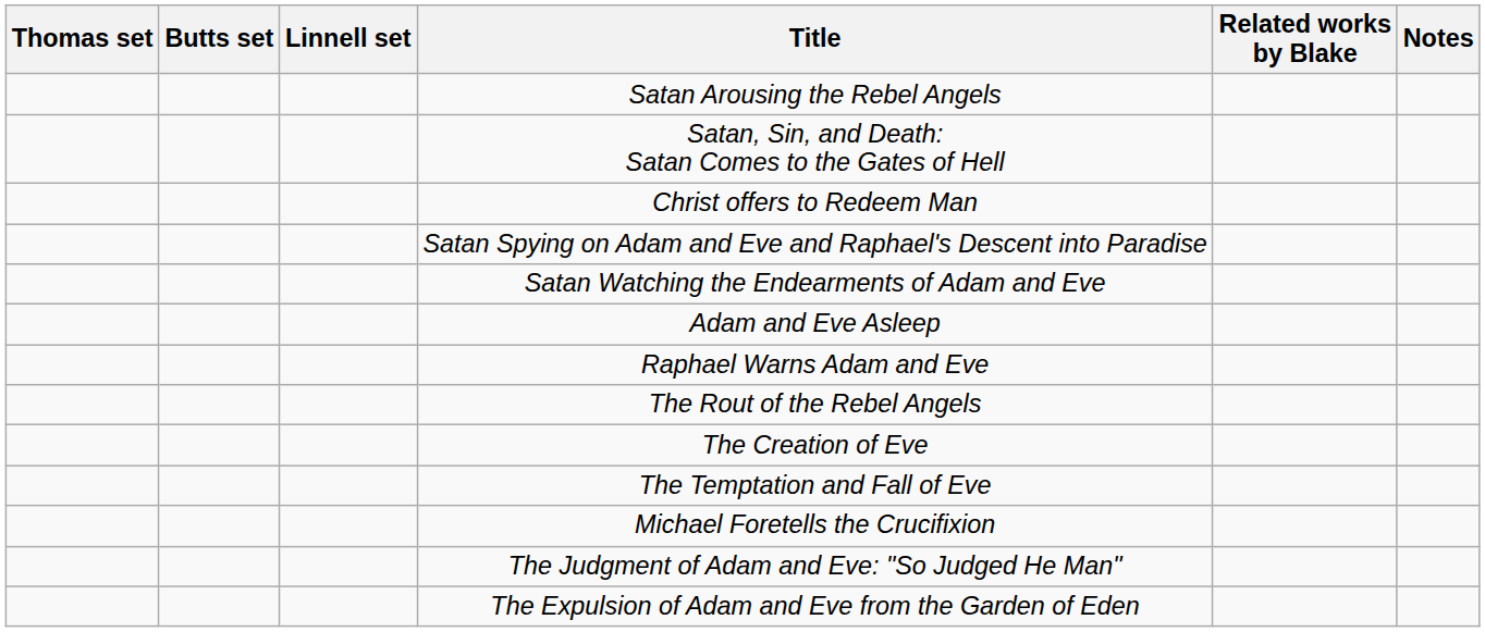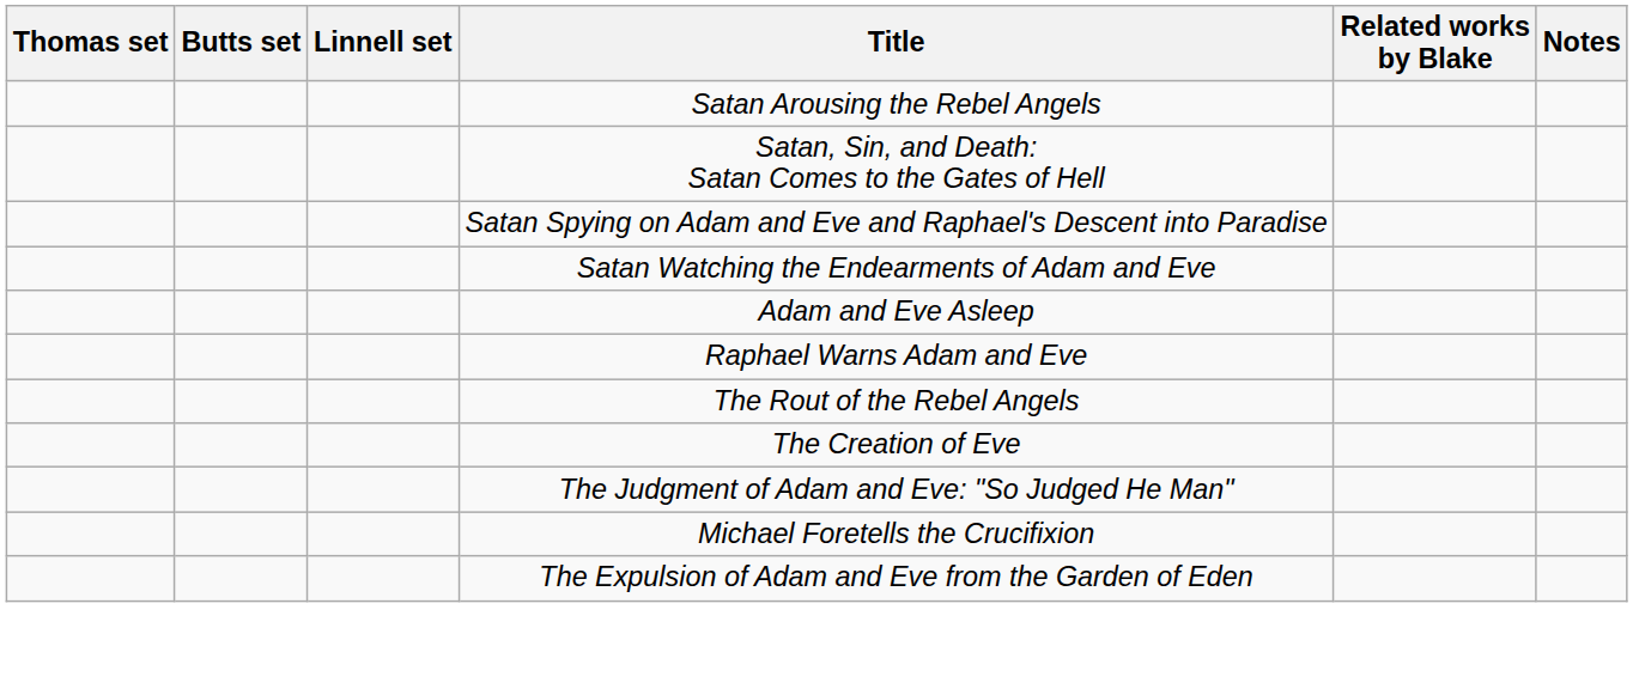- row: Christ offers to Redeem Man
- row: The Temptation and Fall of Eve
rows swapped: The Judgment of Adam and Eve: "So Judged He Man" <-> Michael Foretells the Crucifixion
